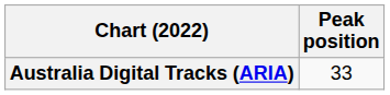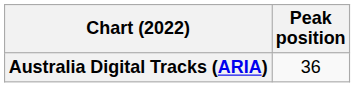Australia Digital Tracks (ARIA) | Peak position: 33 -> 36
